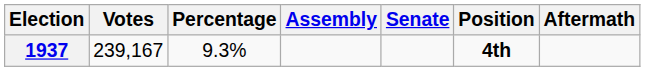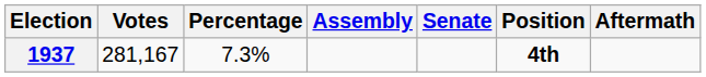1937 | Votes: 239,167 -> 281,167
1937 | Percentage: 9.3% -> 7.3%
